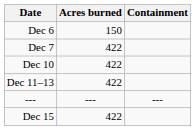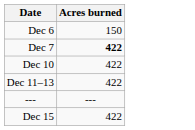- column: Containment | ---
Dec 7 | Acres burned: normal -> bold
